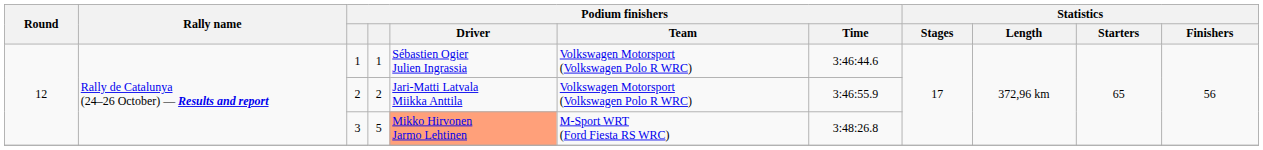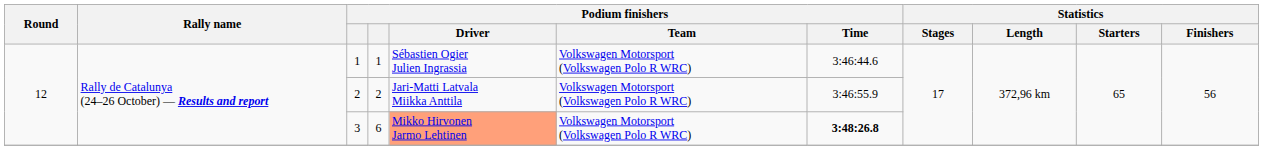3 | column 4: 5 -> 6
3 | Podium finishers / Team: M-Sport WRT (Ford Fiesta RS WRC) -> Volkswagen Motorsport (Volkswagen Polo R WRC)
3 | Podium finishers / Time: normal -> bold
